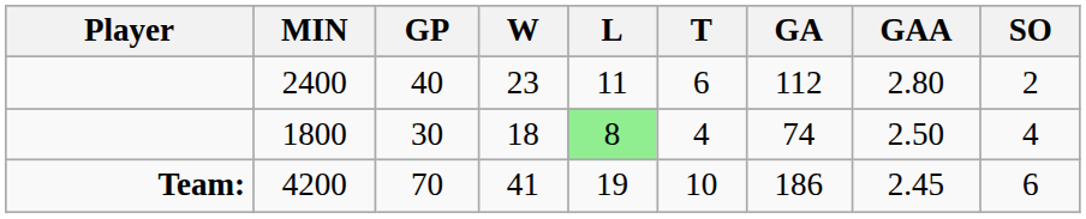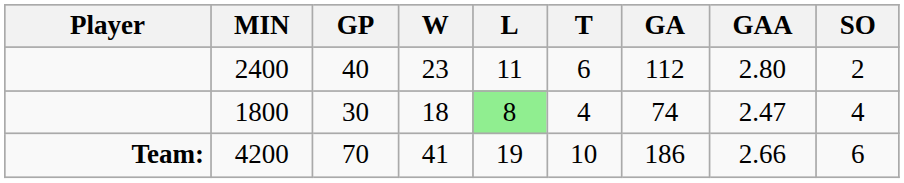1800 | GAA: 2.50 -> 2.47
4200 | GAA: 2.45 -> 2.66
